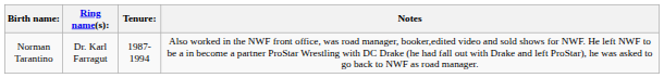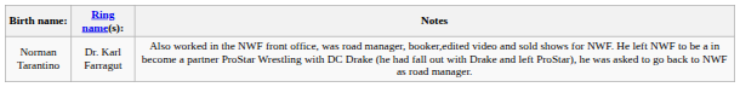- column: Tenure: | 1987-1994
